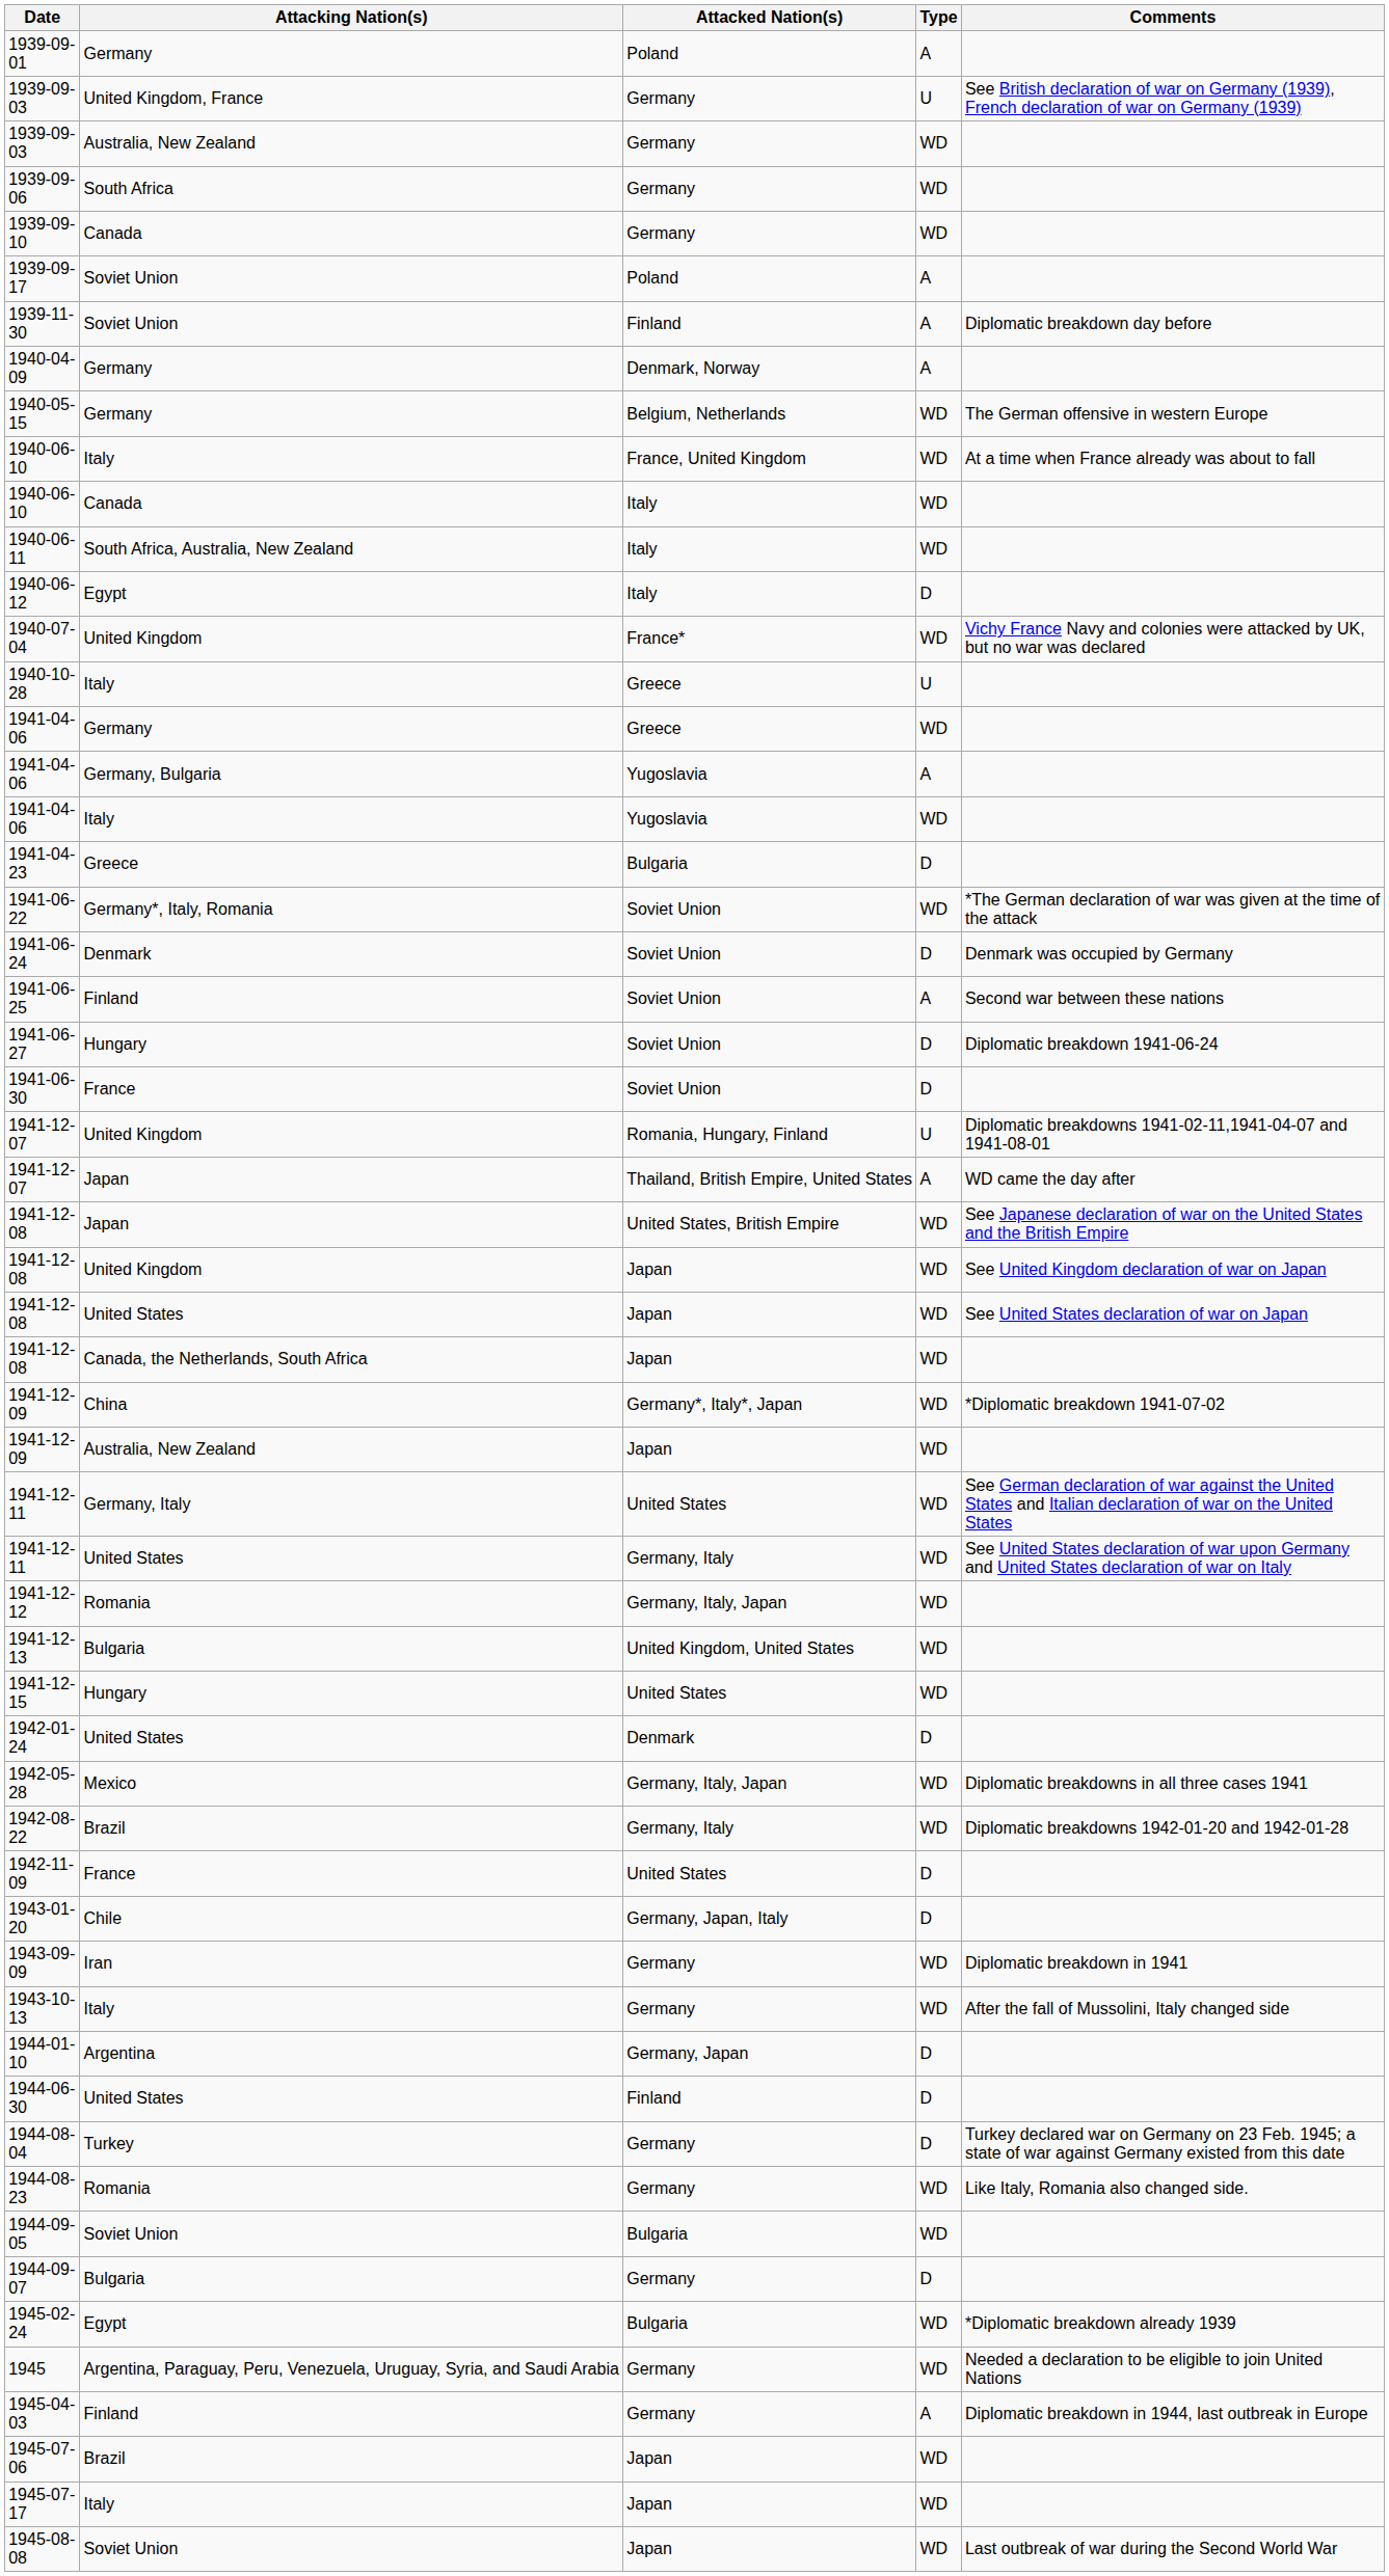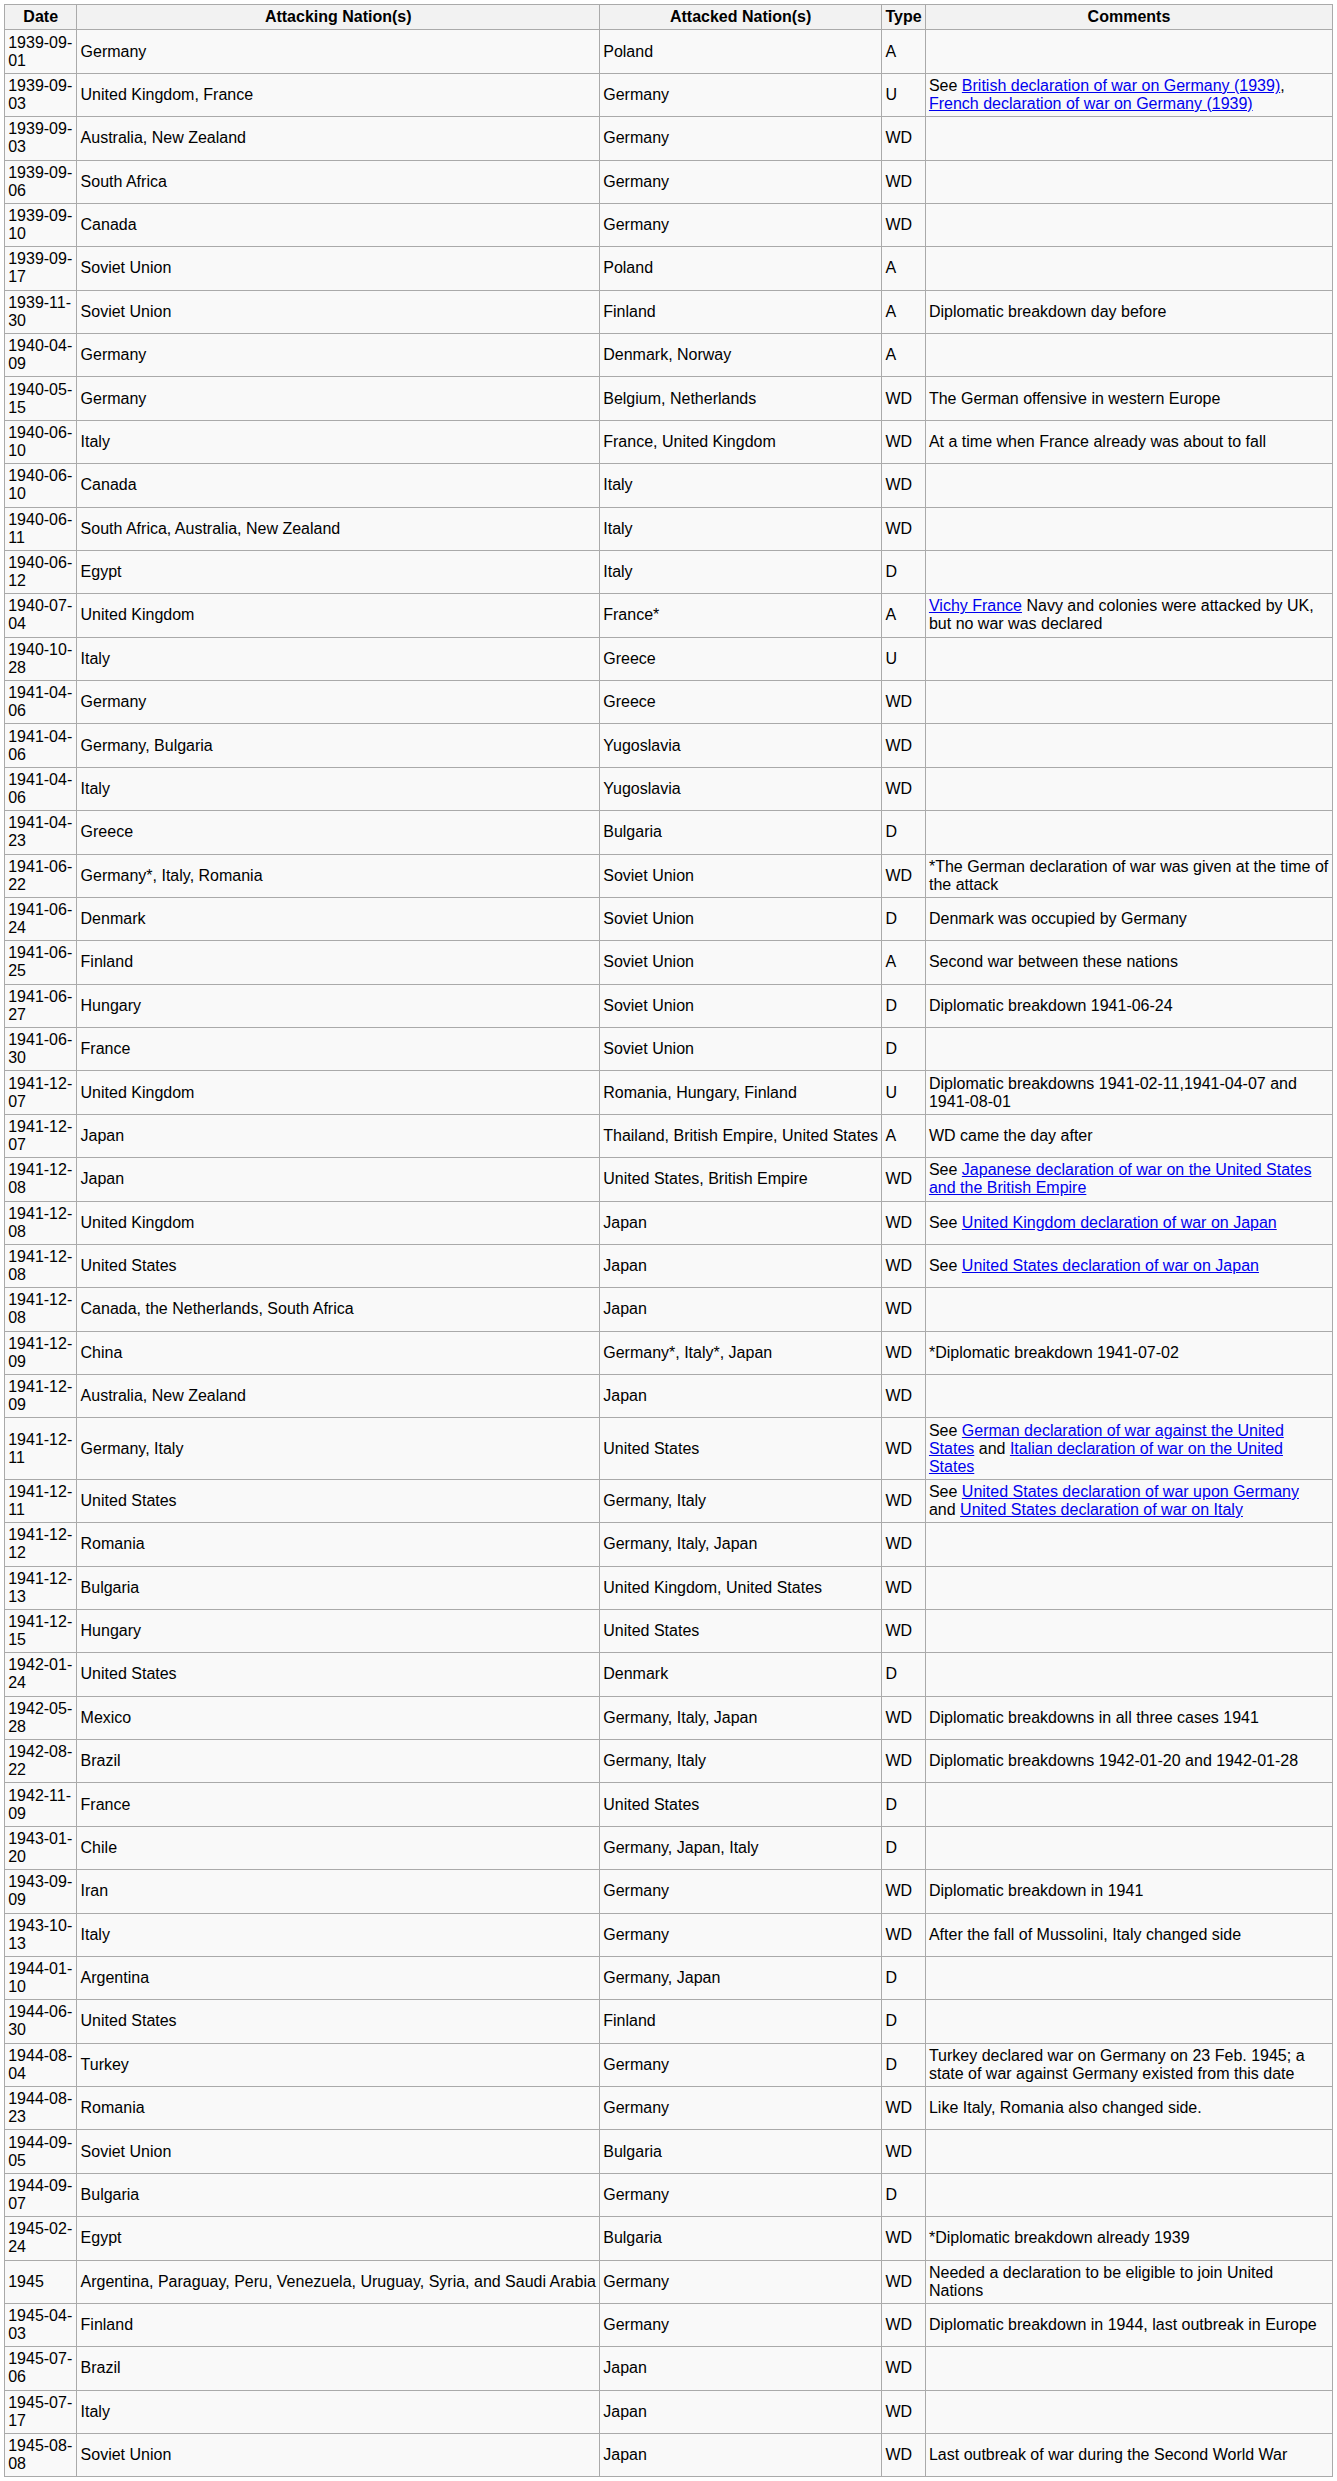1940-07-04 | Type: WD -> A
1941-04-06 / Germany, Bulgaria | Type: A -> WD
1945-04-03 | Type: A -> WD
